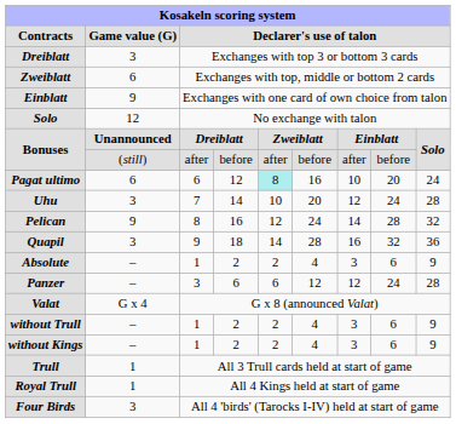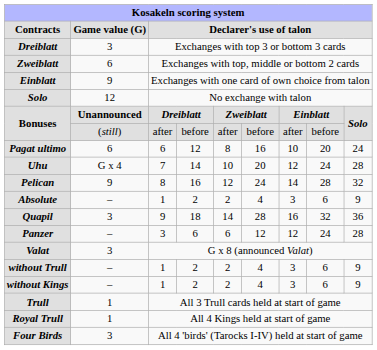Pagat ultimo | column 5: paleturquoise background -> no background
Uhu | Game value (G): 3 -> G x 4
rows swapped: Quapil <-> Absolute
Valat | Game value (G): G x 4 -> 3
